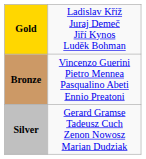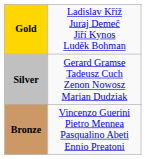rows swapped: Silver <-> Bronze
